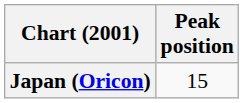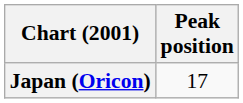Japan (Oricon) | Peak position: 15 -> 17
